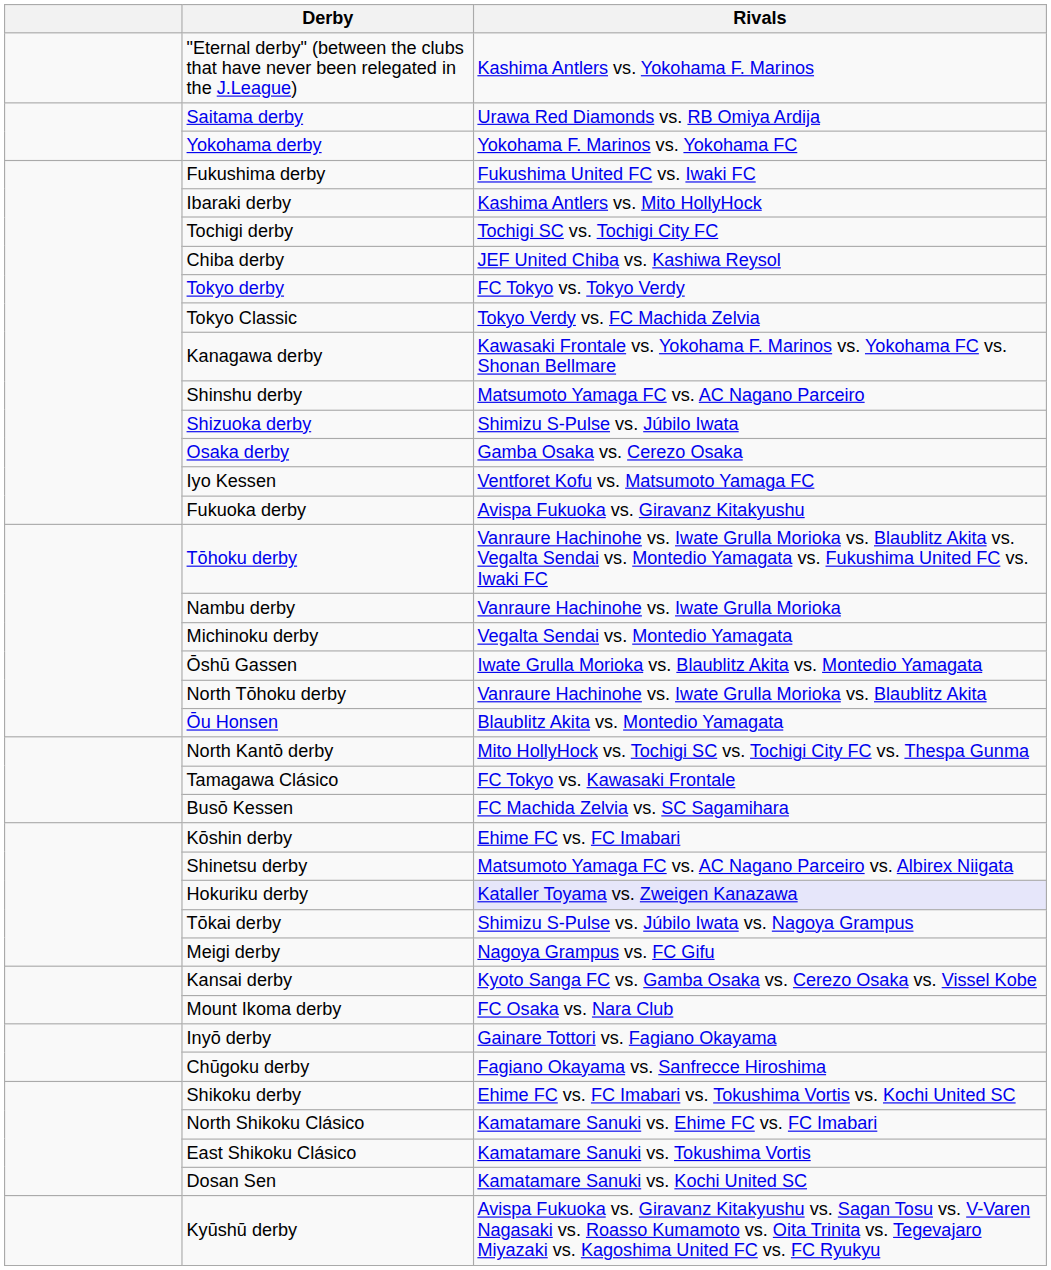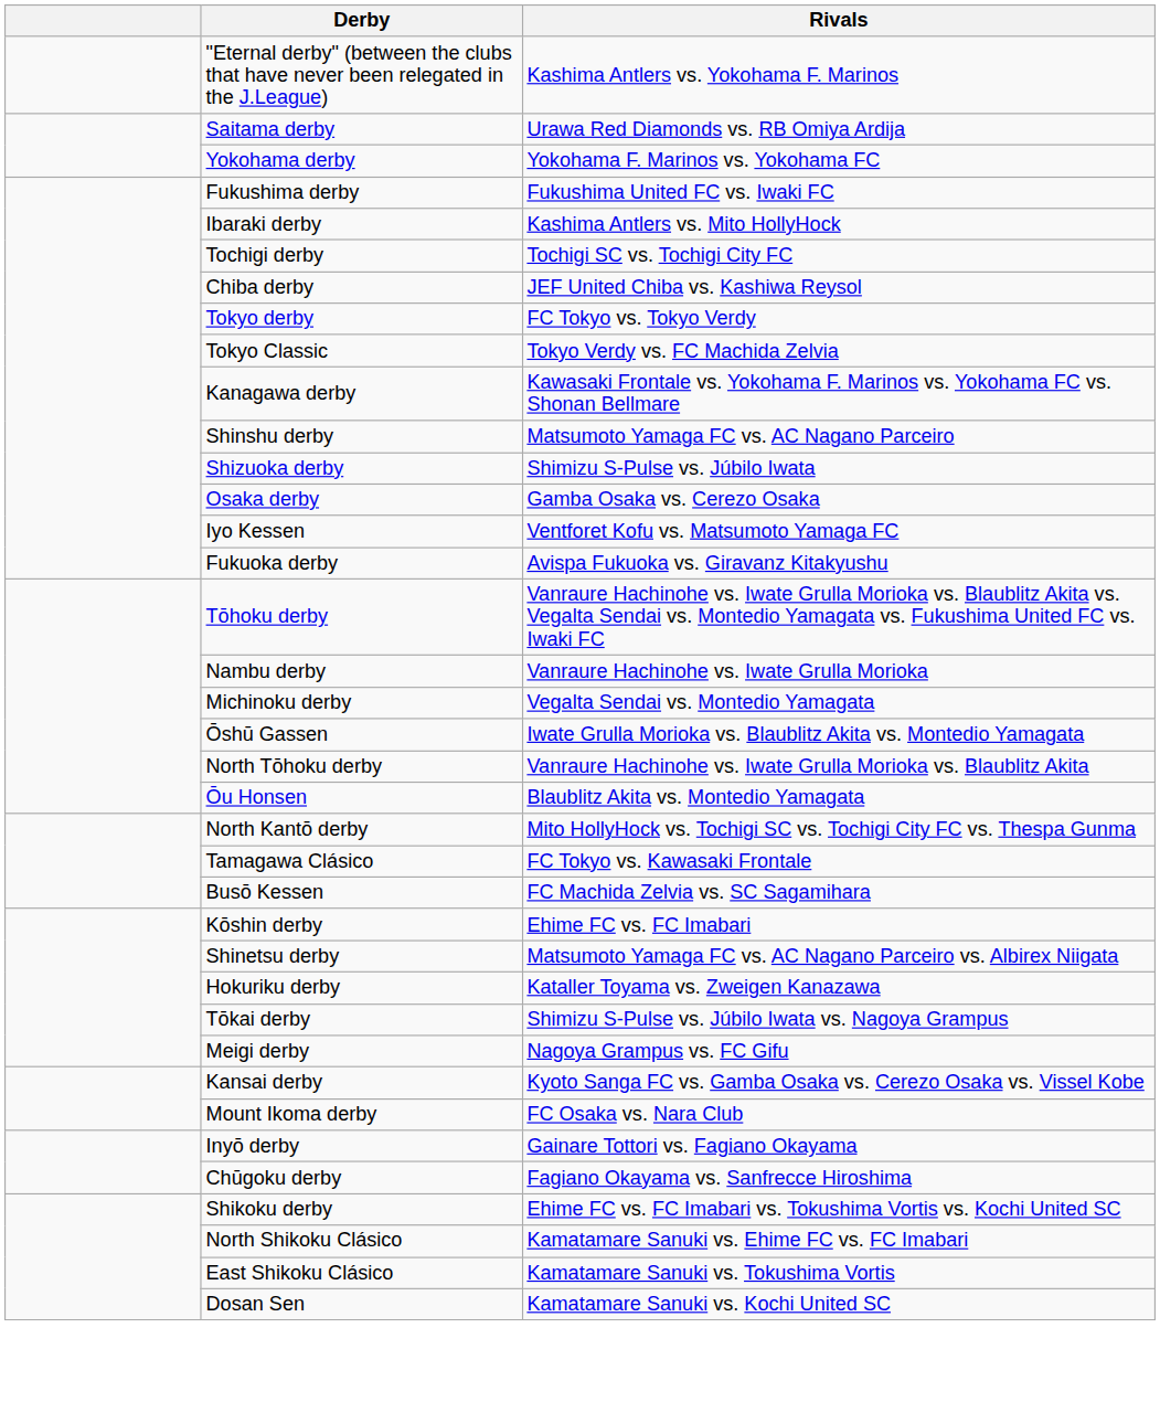Hokuriku derby | Rivals: lavender background -> no background
- row: Kyūshū derby | Avispa Fukuoka vs. Giravanz Kitakyushu vs. Sagan Tosu vs. V-Varen Nagasaki vs. Roasso Kumamoto vs. Oita Trinita vs. Tegevajaro Miyazaki vs. Kagoshima United FC vs. FC Ryukyu
